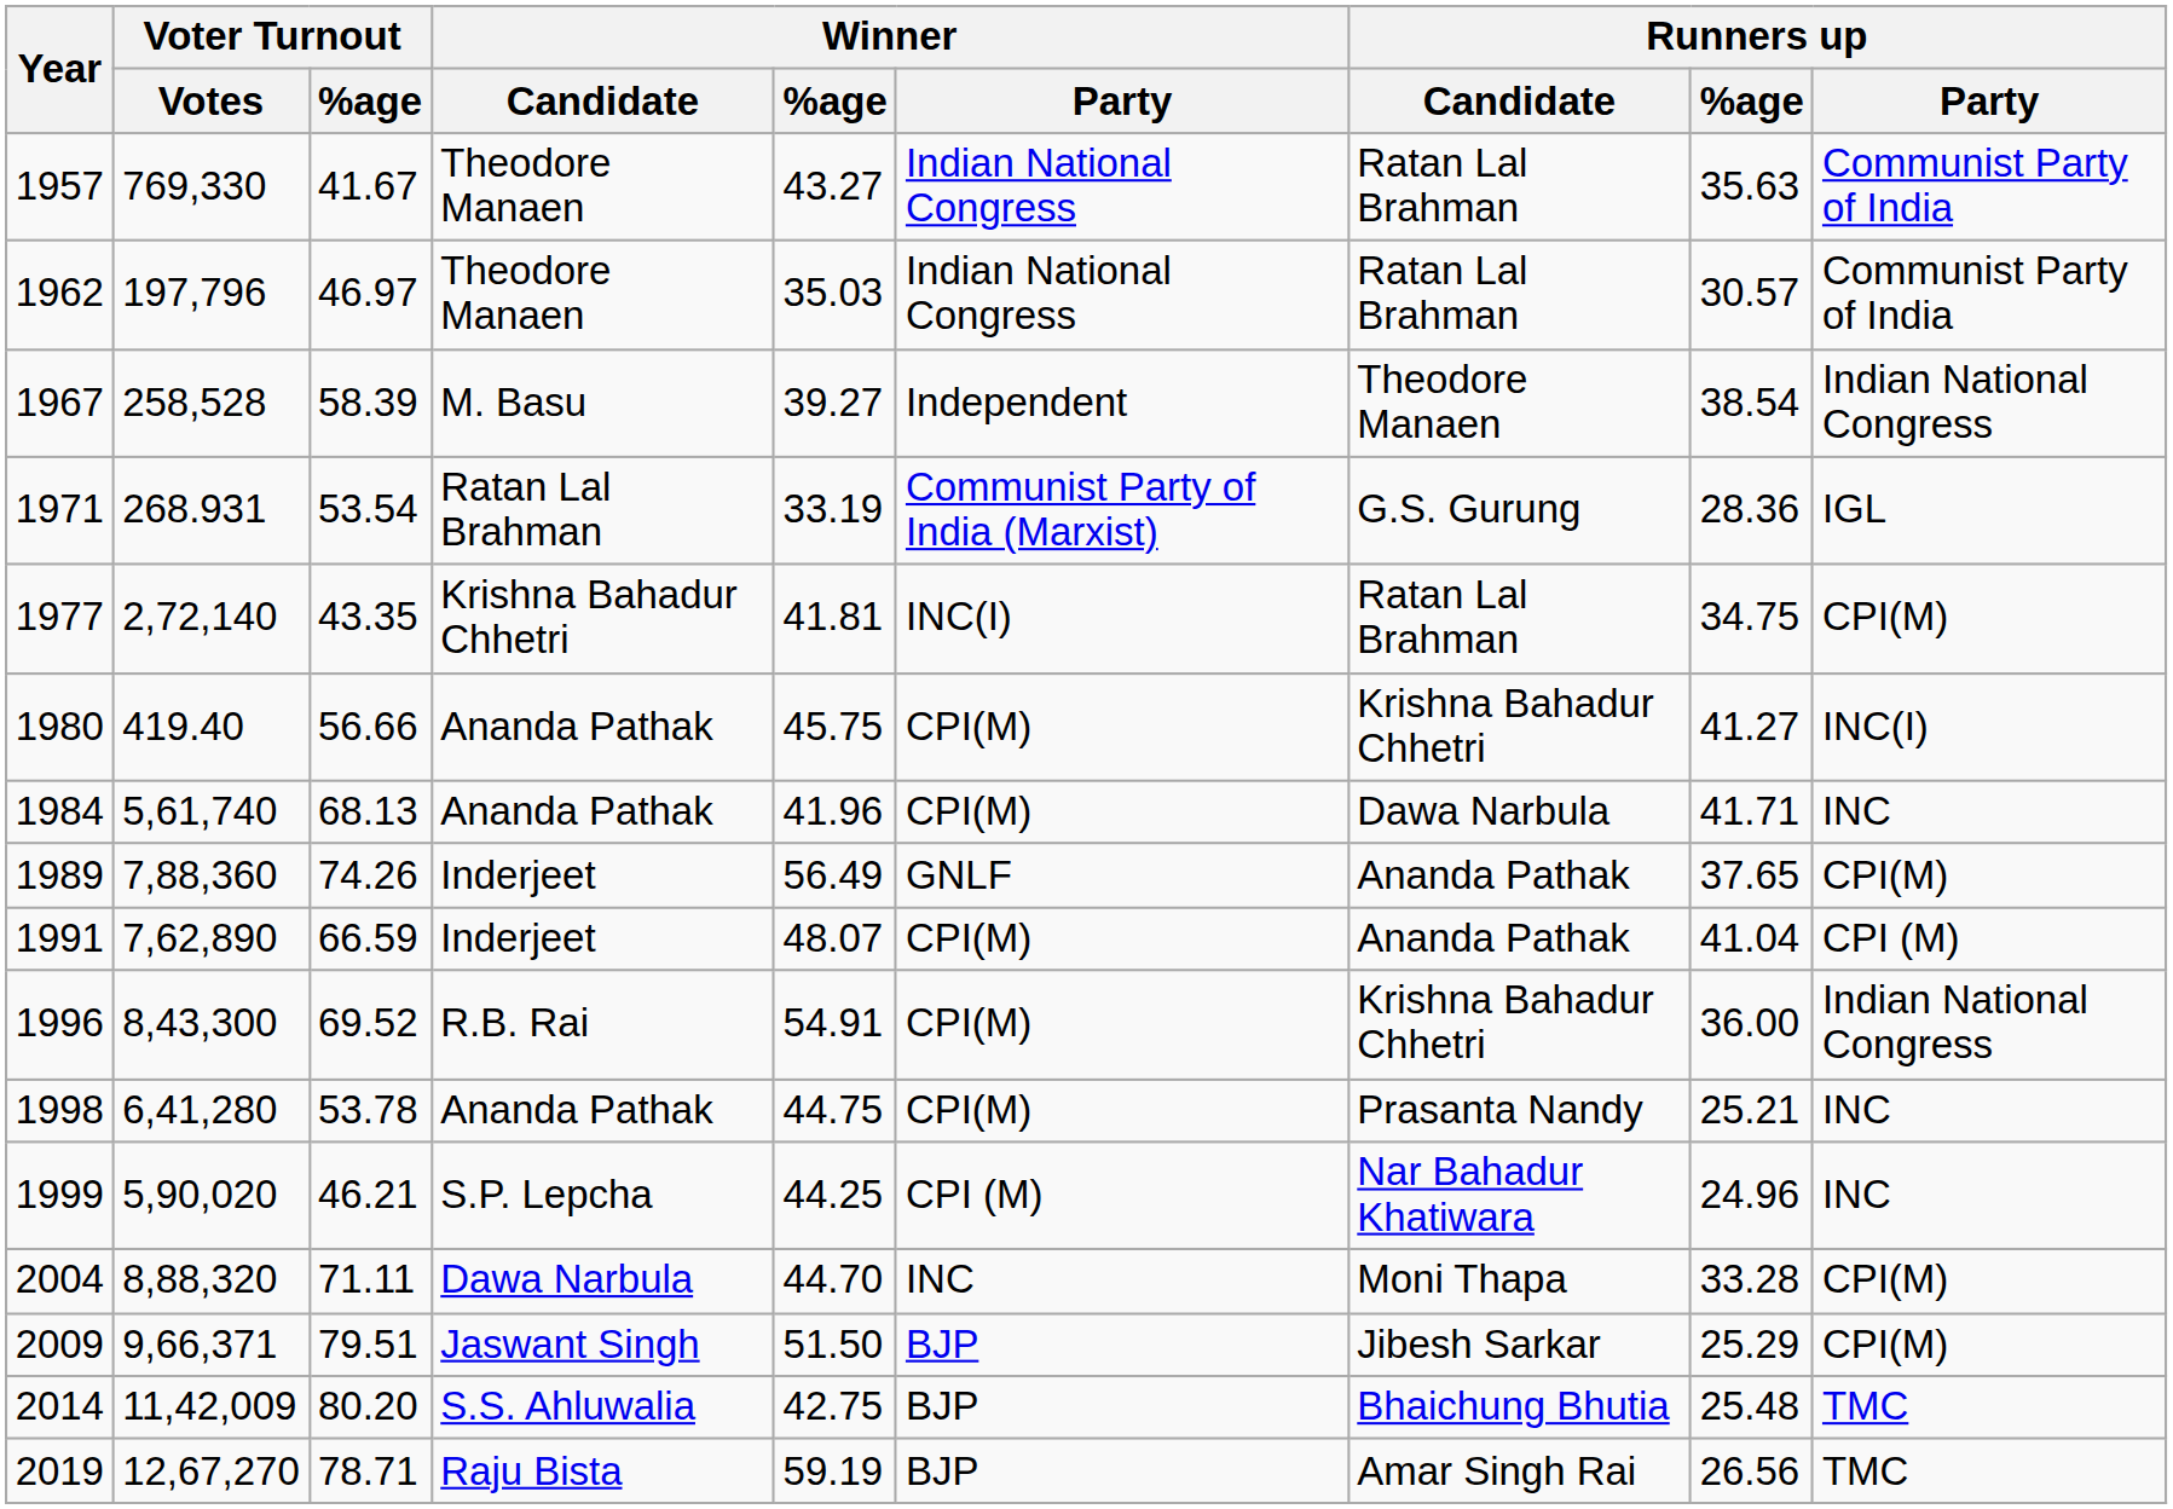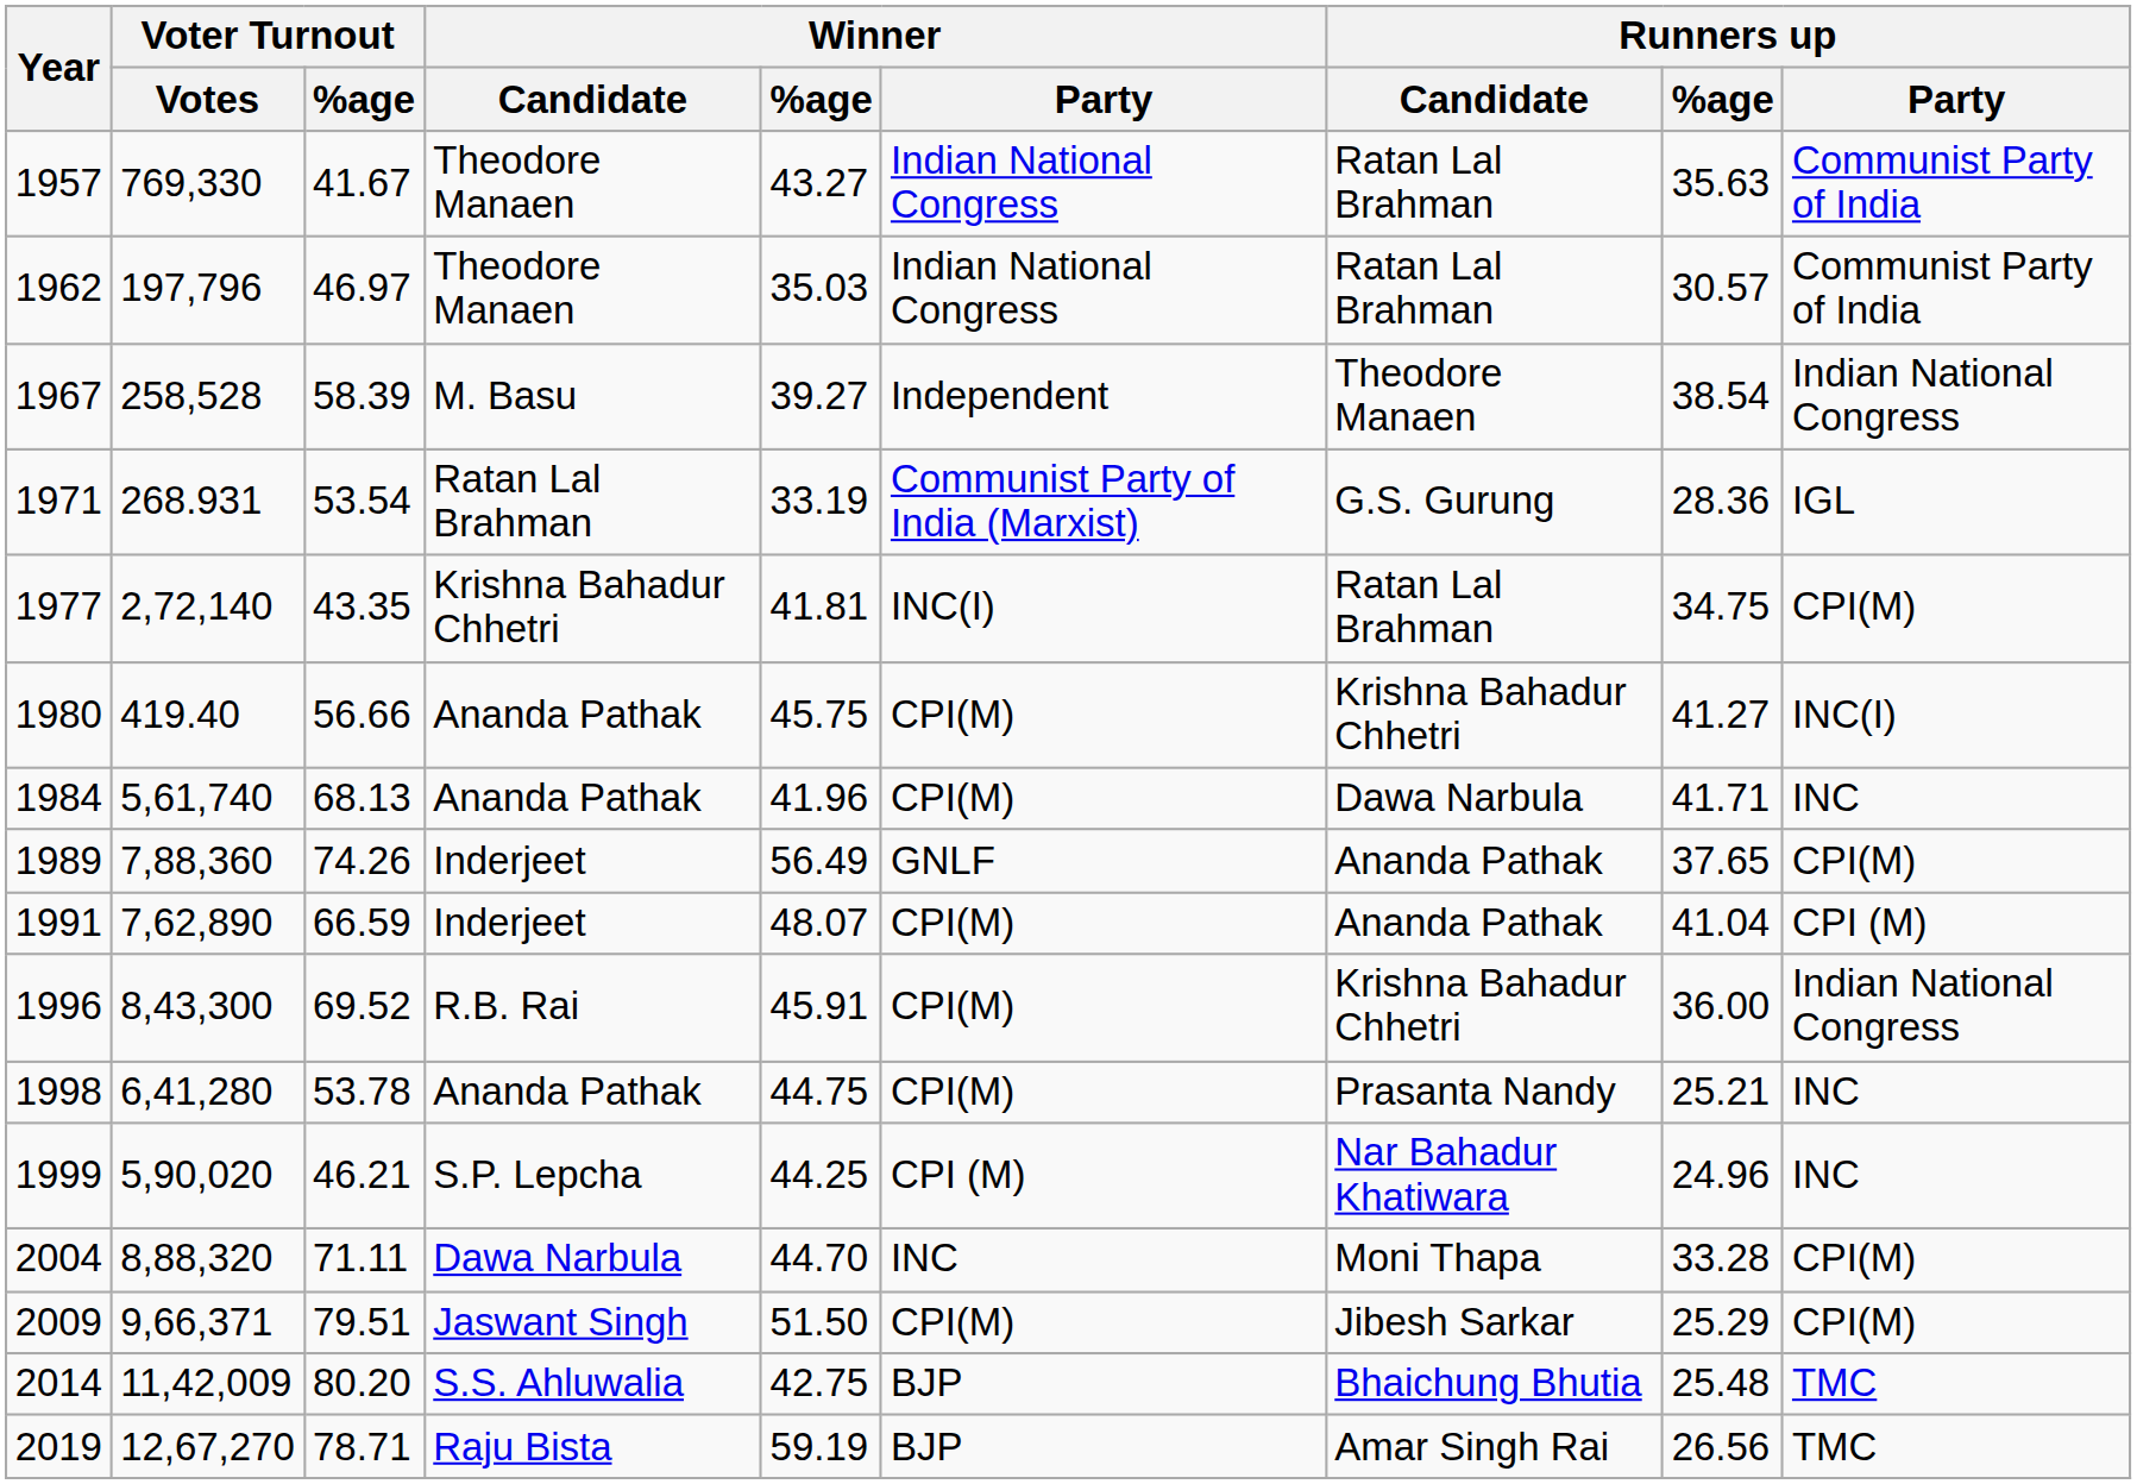1996 | Winner / %age: 54.91 -> 45.91
2009 | Winner / Party: BJP -> CPI(M)
